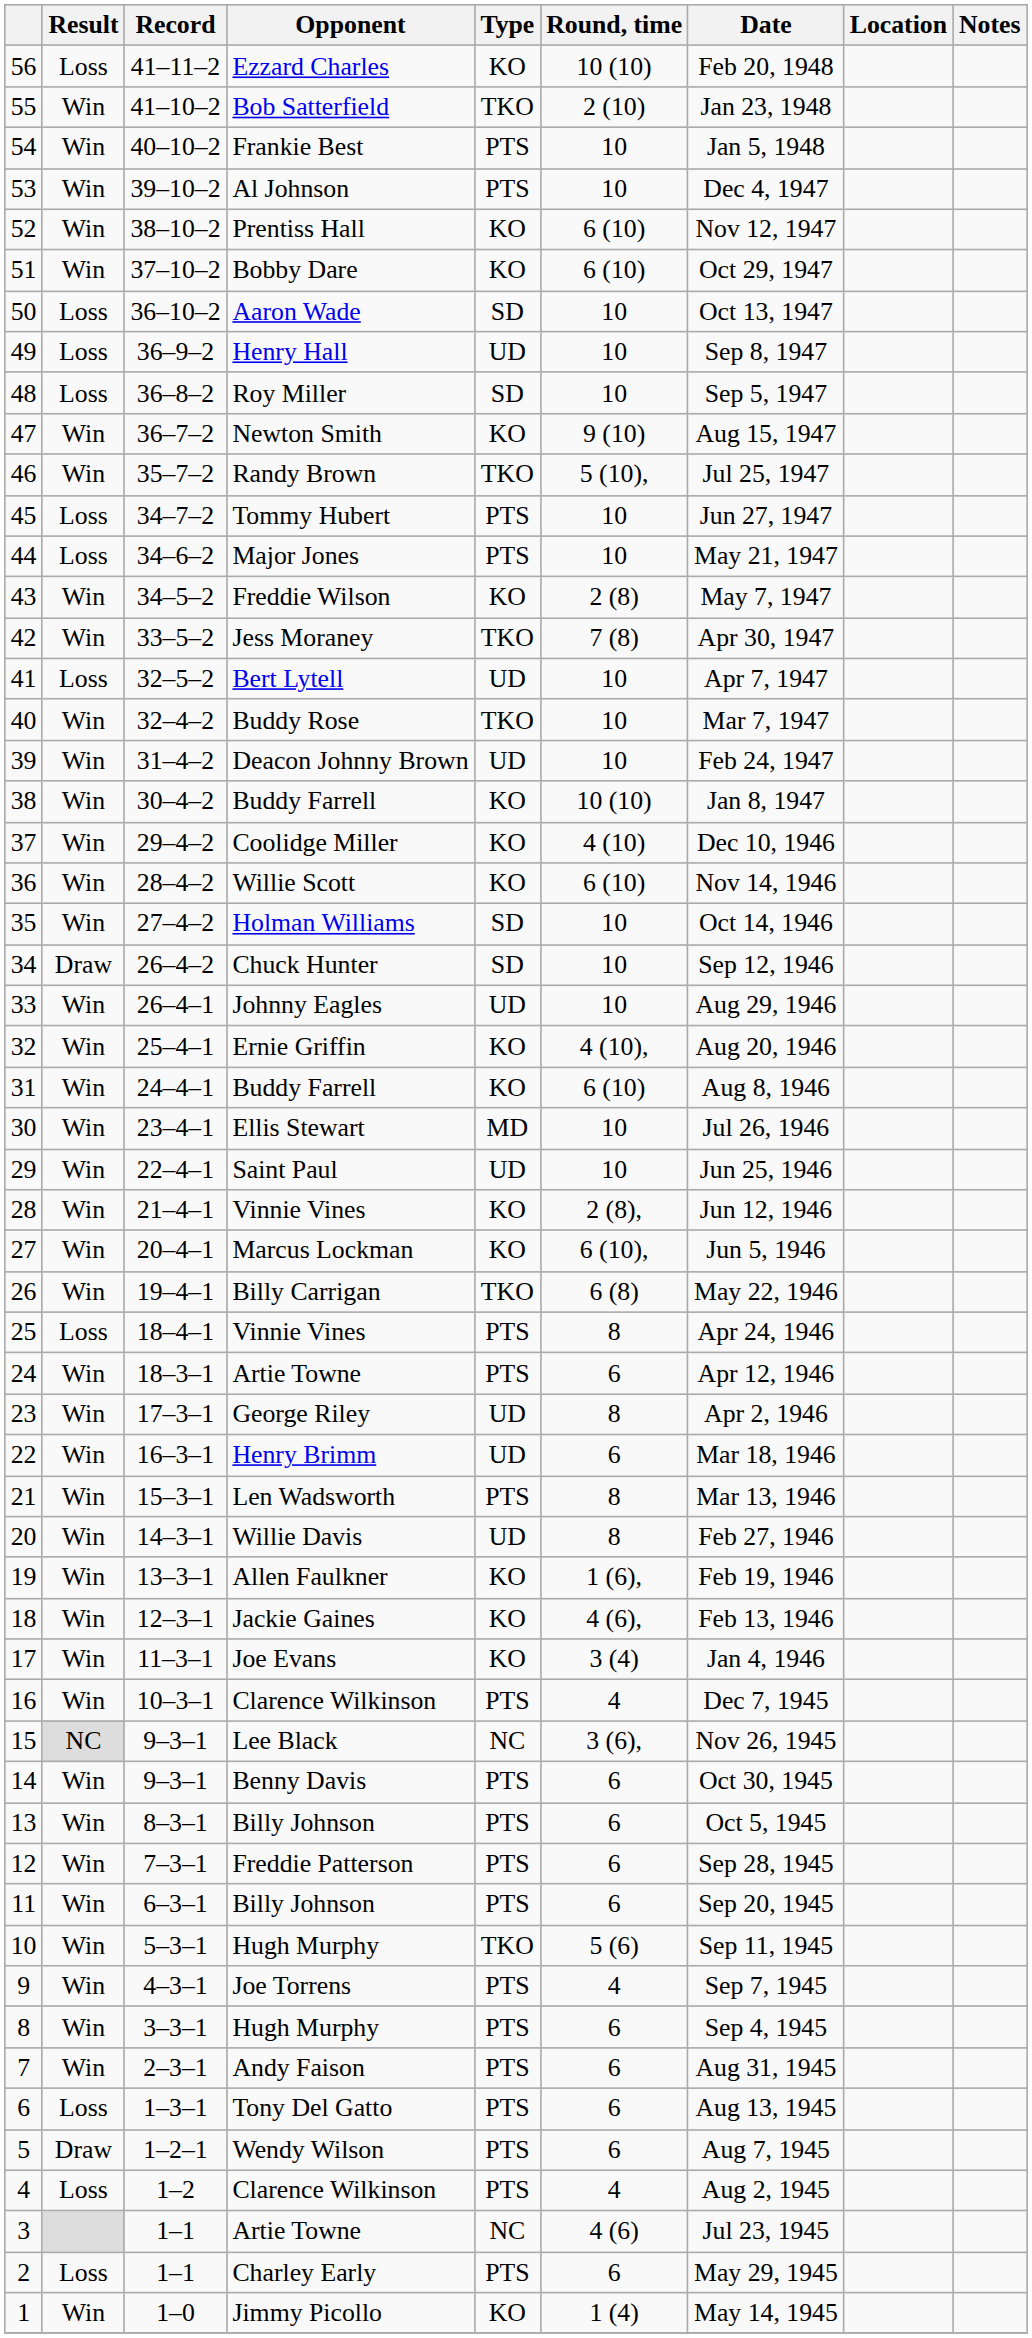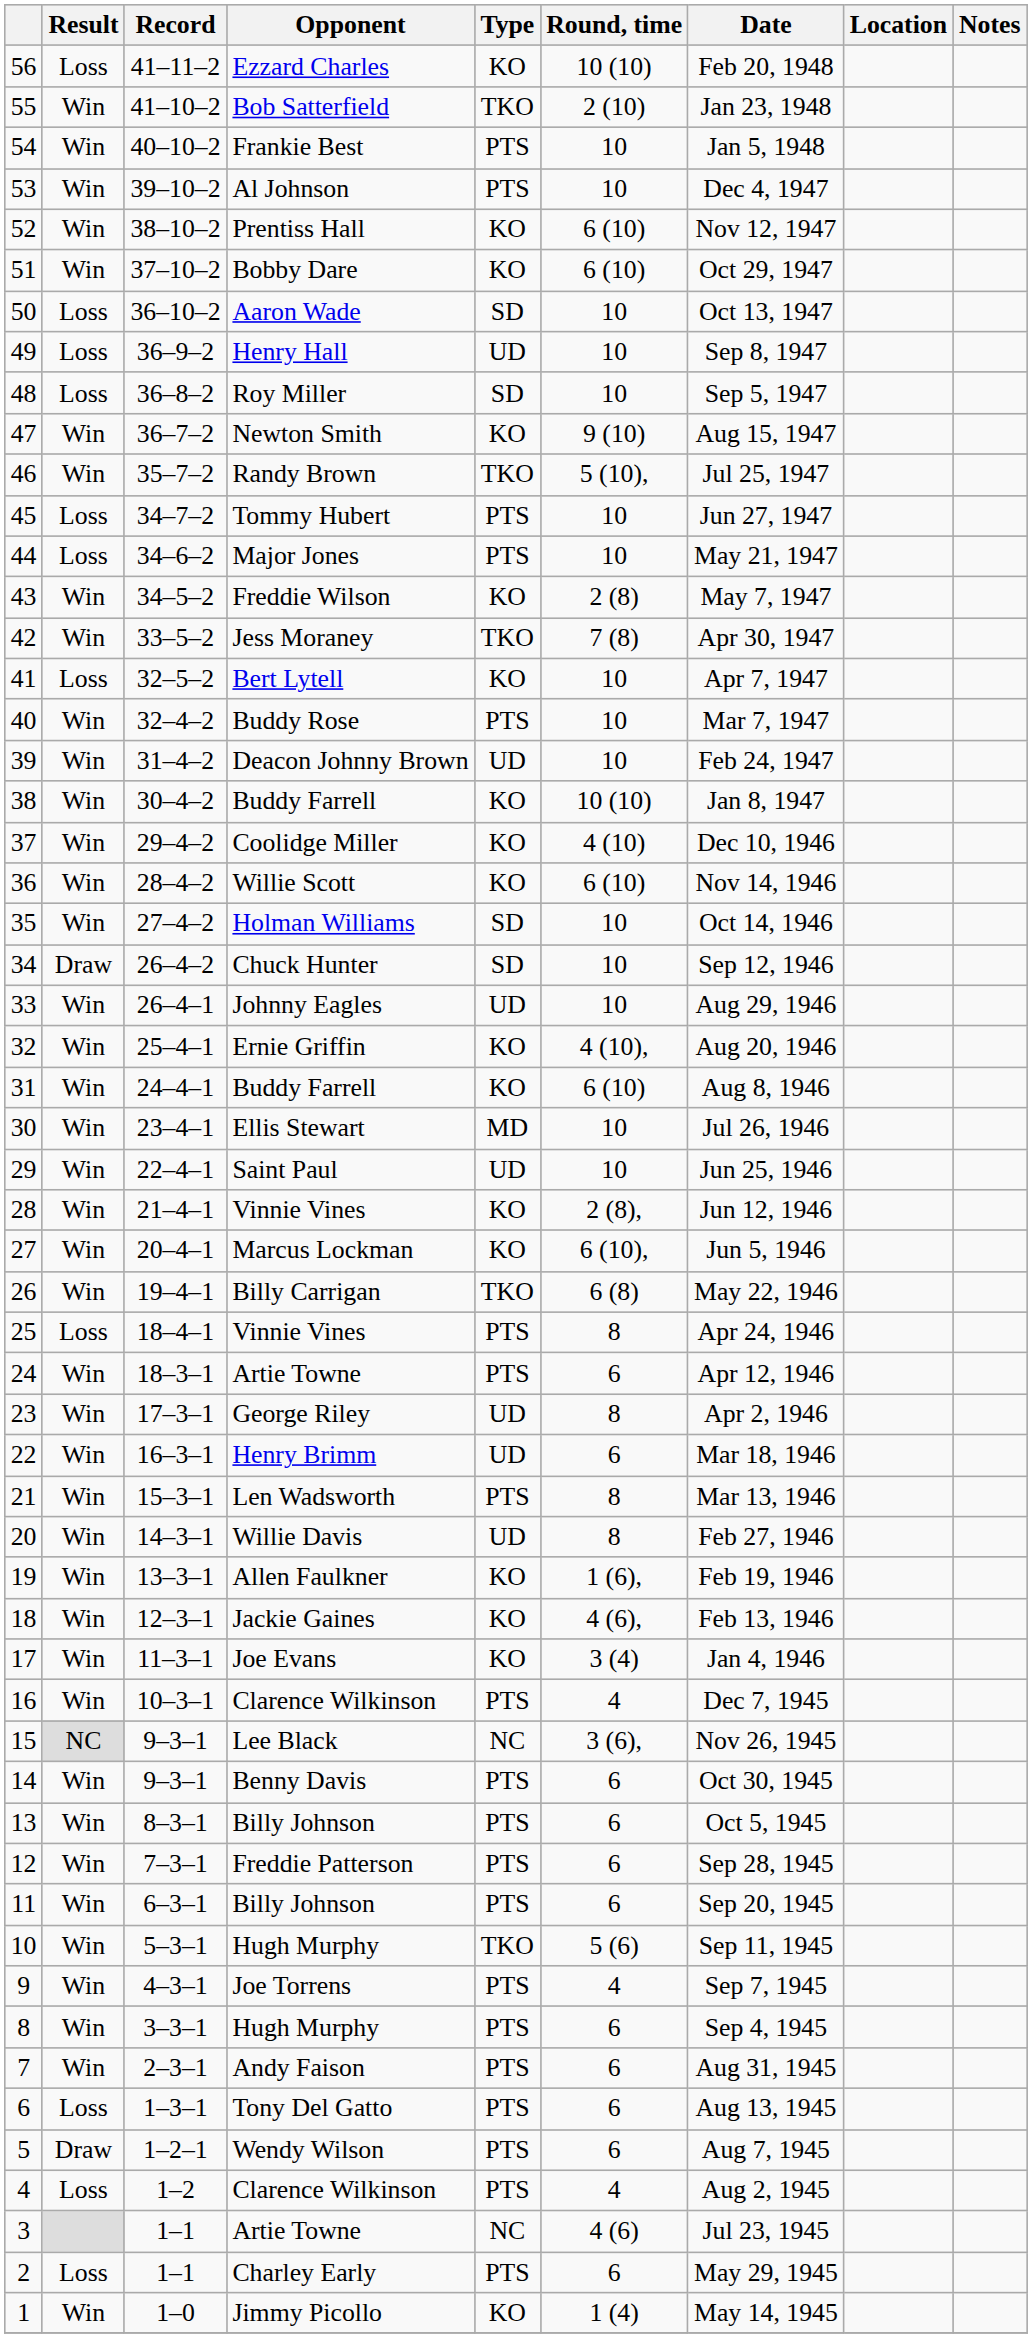41 | Type: UD -> KO
40 | Type: TKO -> PTS
